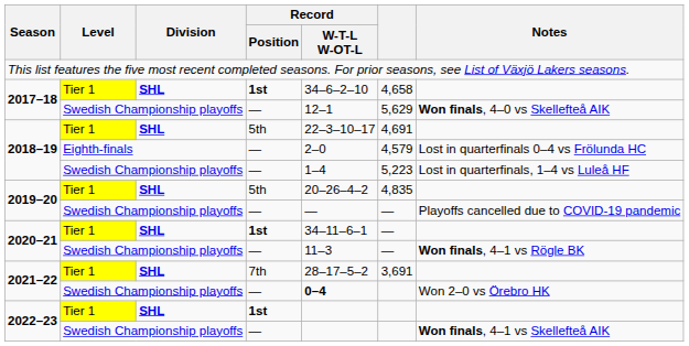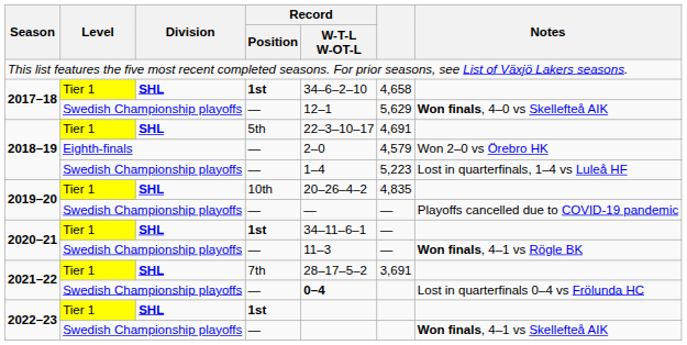2018–19 / Eighth-finals | Notes: Lost in quarterfinals 0–4 vs Frölunda HC -> Won 2–0 vs Örebro HK
2019–20 / Tier 1 | Record / Position: 5th -> 10th
2021–22 / Swedish Championship playoffs | Notes: Won 2–0 vs Örebro HK -> Lost in quarterfinals 0–4 vs Frölunda HC
